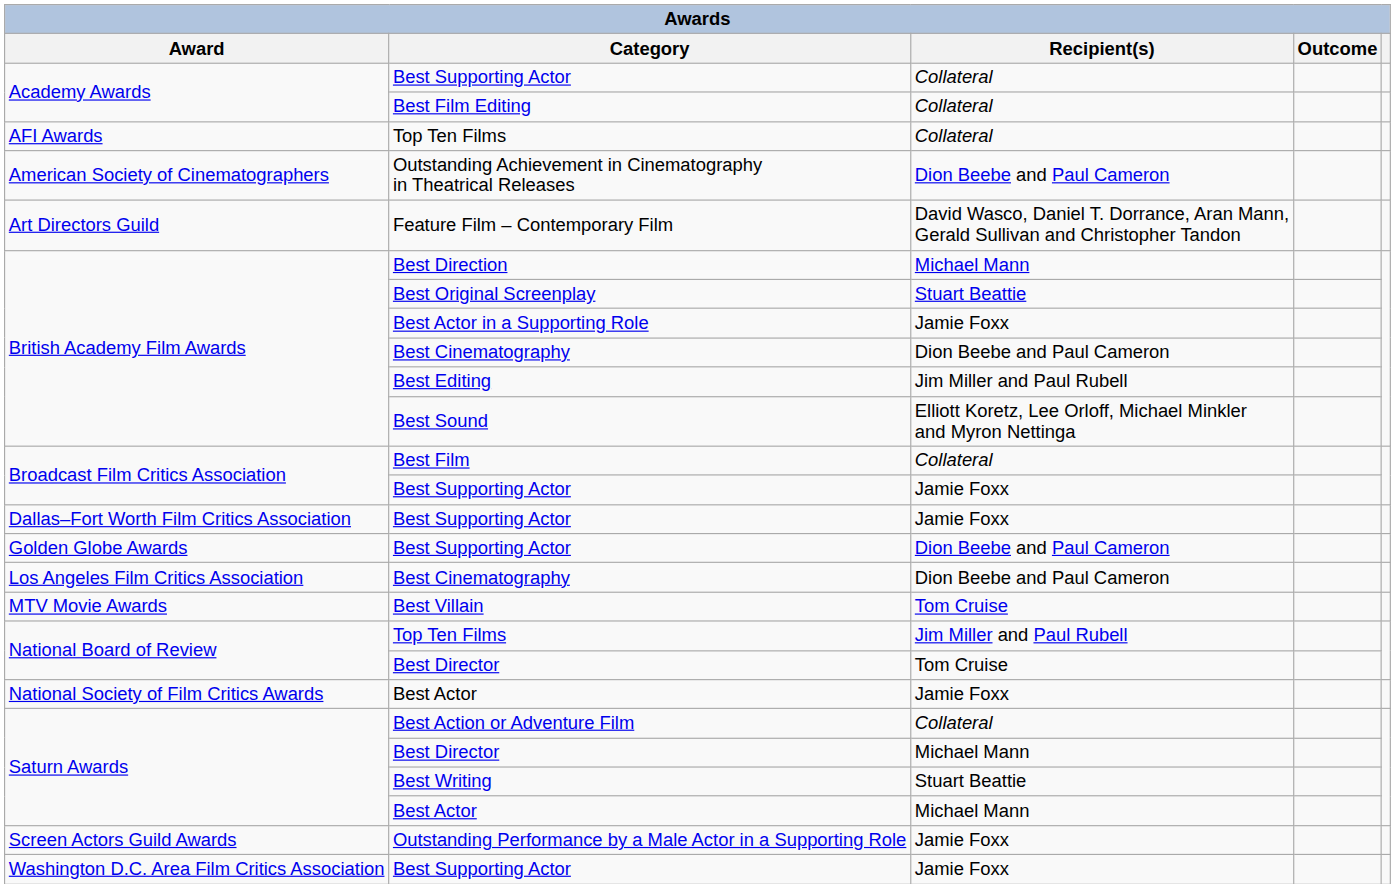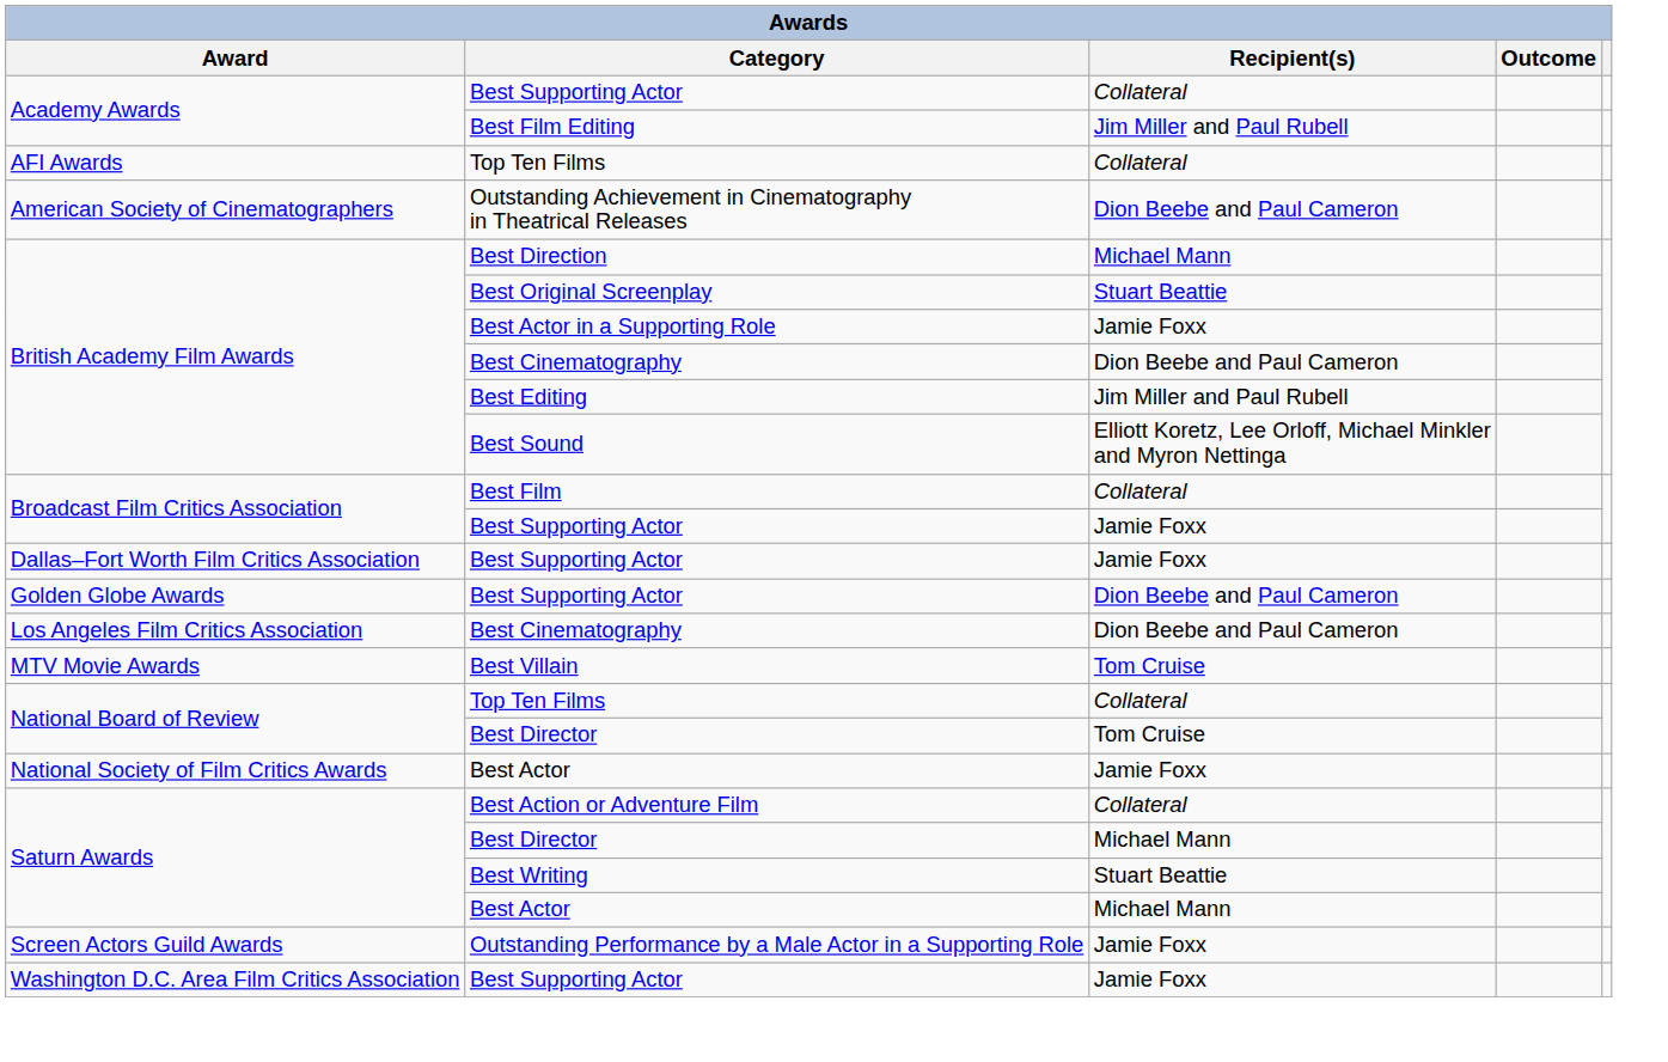Best Film Editing | Recipient(s): Collateral -> Jim Miller and Paul Rubell
- row: Art Directors Guild | Feature Film – Contemporary Film | David Wasco, Daniel T. Dorrance, Aran Mann, Gerald Sullivan and Christopher Tandon
National Board of Review / Top Ten Films | Recipient(s): Jim Miller and Paul Rubell -> Collateral
